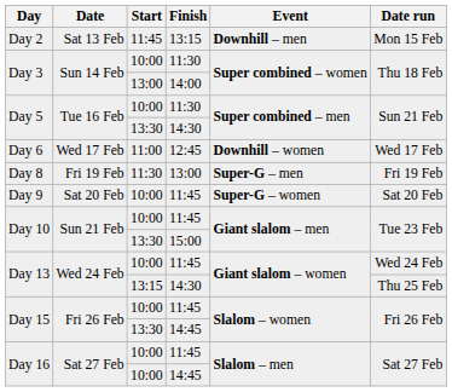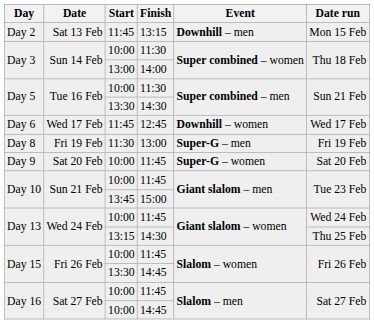Day 6 | Start: 11:00 -> 11:45
Day 10 / 15:00 | Start: 13:30 -> 13:45
